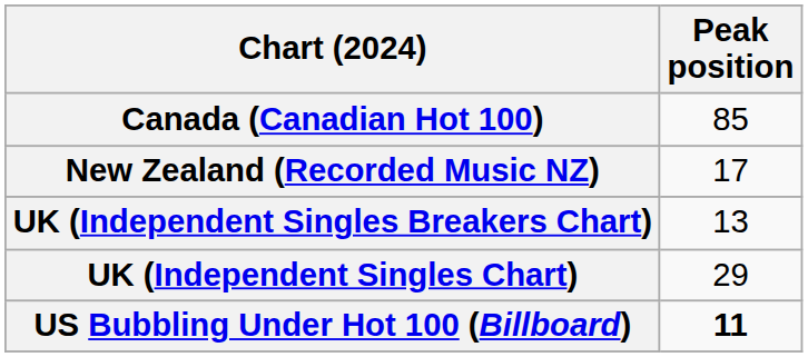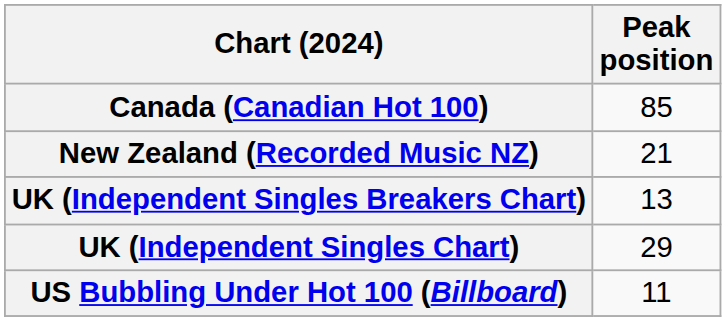New Zealand (Recorded Music NZ) | Peak position: 17 -> 21
US Bubbling Under Hot 100 (Billboard) | Peak position: bold -> normal
